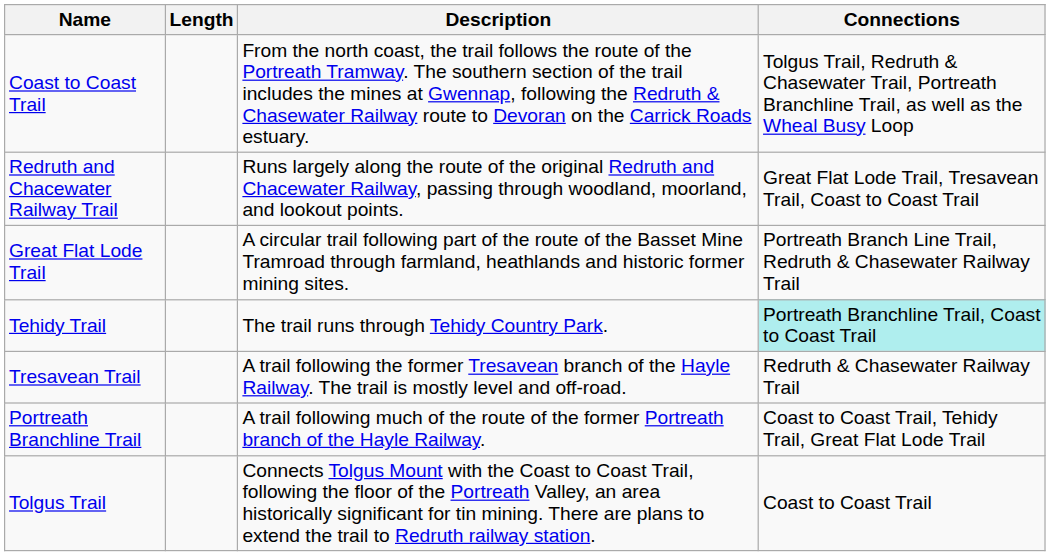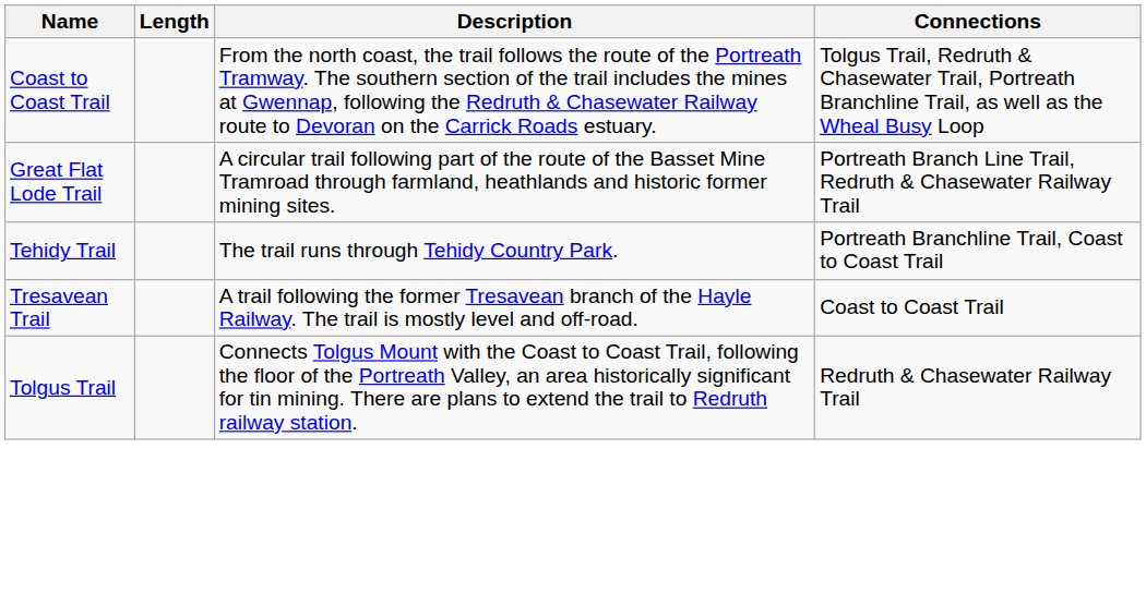- row: Redruth and Chacewater Railway Trail | Runs largely along the route of the original Redruth and Chacewater Railway, passing through woodland, moorland, and lookout points. | Great Flat Lode Trail, Tresavean Trail, Coast to Coast Trail
Tehidy Trail | Connections: paleturquoise background -> no background
Tresavean Trail | Connections: Redruth & Chasewater Railway Trail -> Coast to Coast Trail
- row: Portreath Branchline Trail | A trail following much of the route of the former Portreath branch of the Hayle Railway. | Coast to Coast Trail, Tehidy Trail, Great Flat Lode Trail
Tolgus Trail | Connections: Coast to Coast Trail -> Redruth & Chasewater Railway Trail
